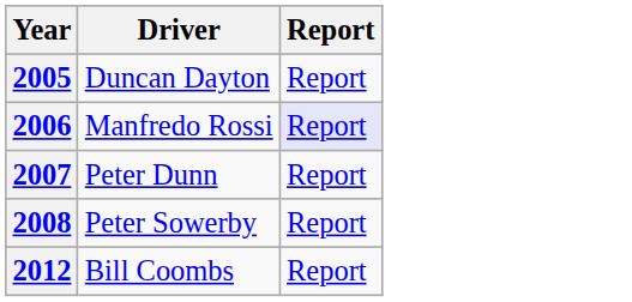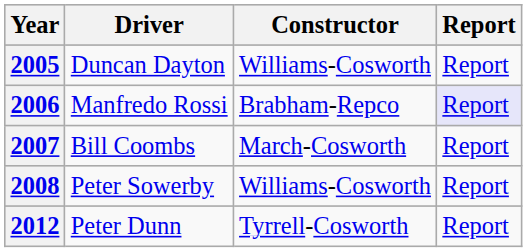+ column: Constructor | Williams-Cosworth | Brabham-Repco | March-Cosworth | Williams-Cosworth | Tyrrell-Cosworth
2007 | Driver: Peter Dunn -> Bill Coombs
2012 | Driver: Bill Coombs -> Peter Dunn
